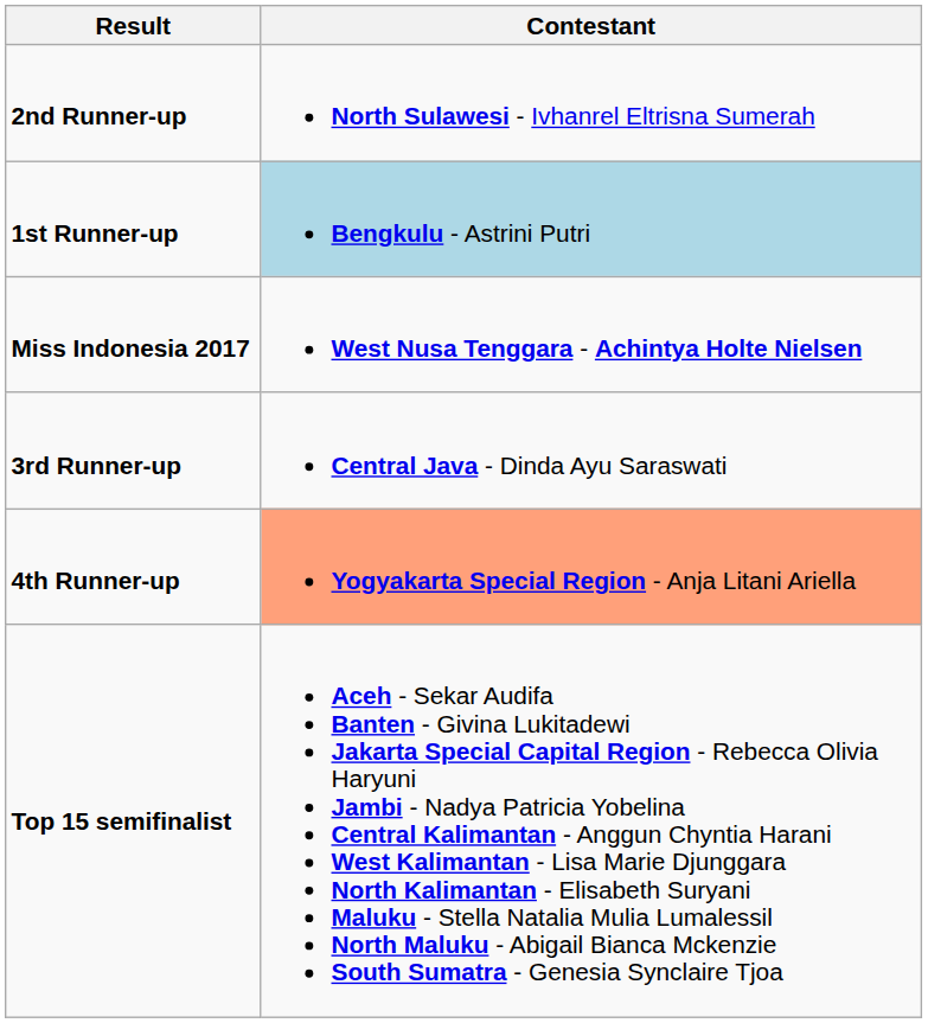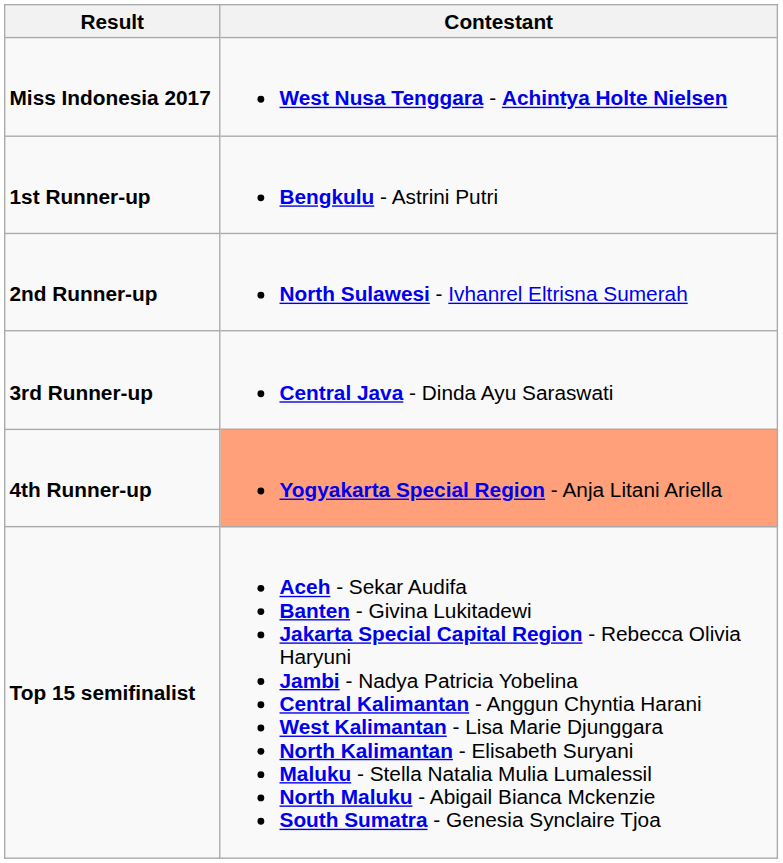rows swapped: Miss Indonesia 2017 <-> 2nd Runner-up
1st Runner-up | Contestant: lightblue background -> no background
